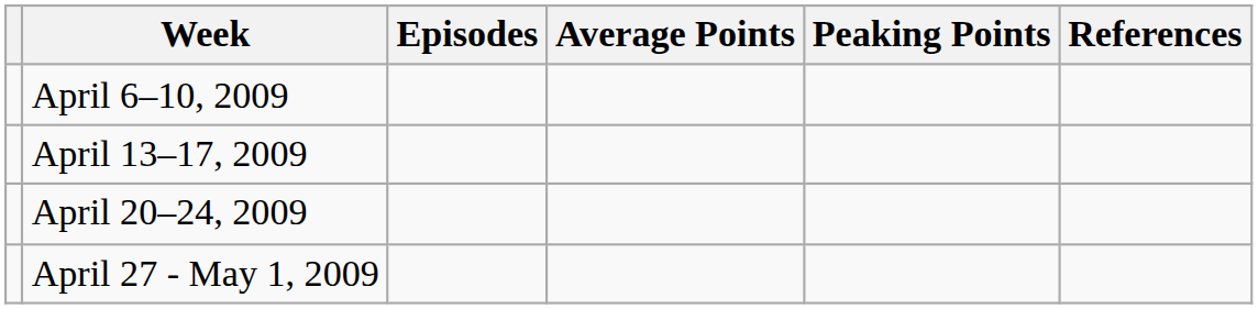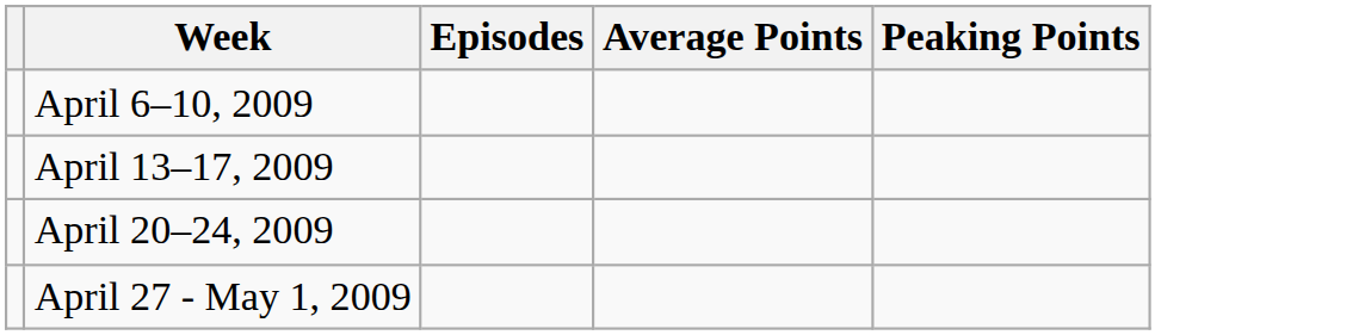- column: References
